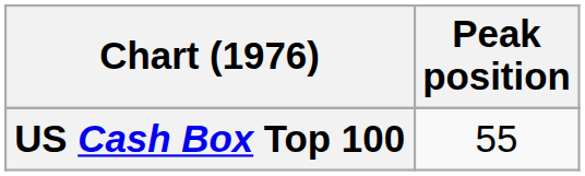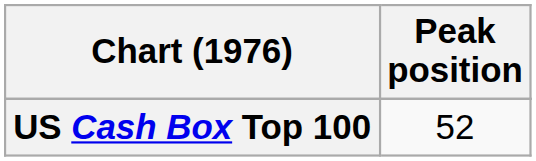US Cash Box Top 100 | Peak position: 55 -> 52
